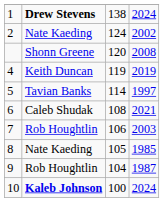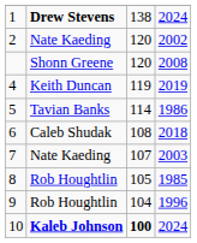2 | column 3: 124 -> 120
5 | column 4: 1997 -> 1986
6 | column 4: 2021 -> 2018
7 | column 2: Rob Houghtlin -> Nate Kaeding
7 | column 3: 106 -> 107
8 | column 2: Nate Kaeding -> Rob Houghtlin
9 | column 4: 1987 -> 1996
10 | column 3: normal -> bold
